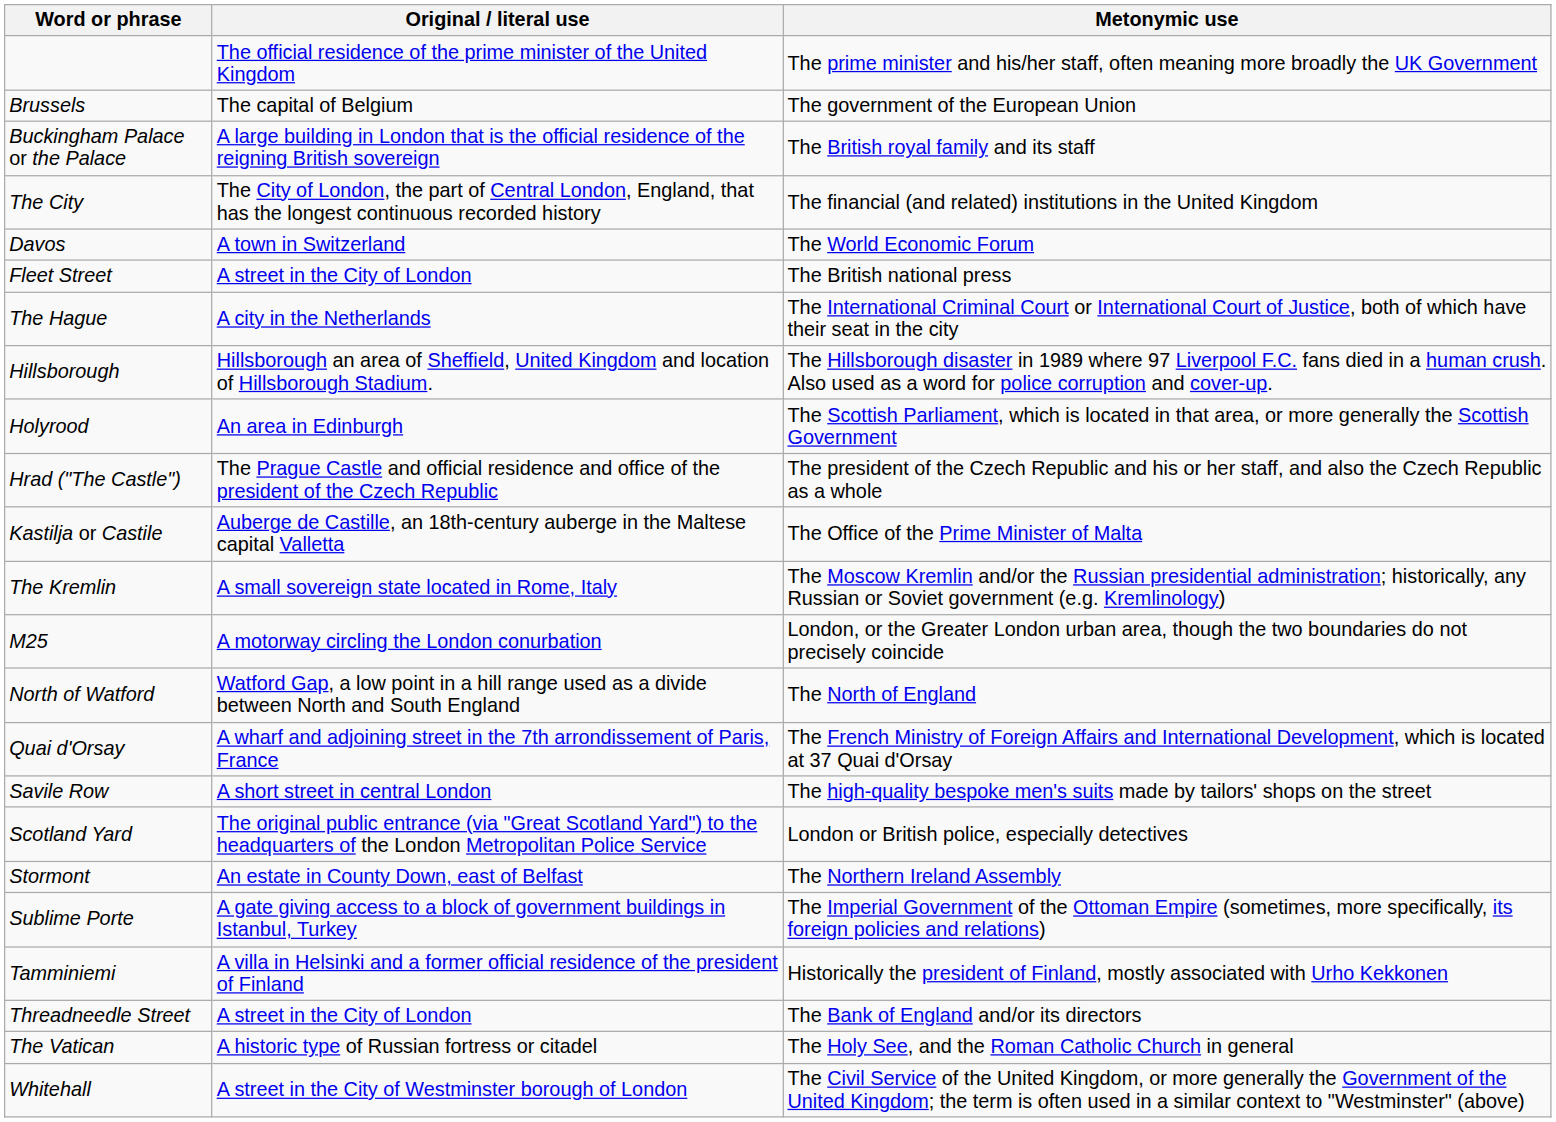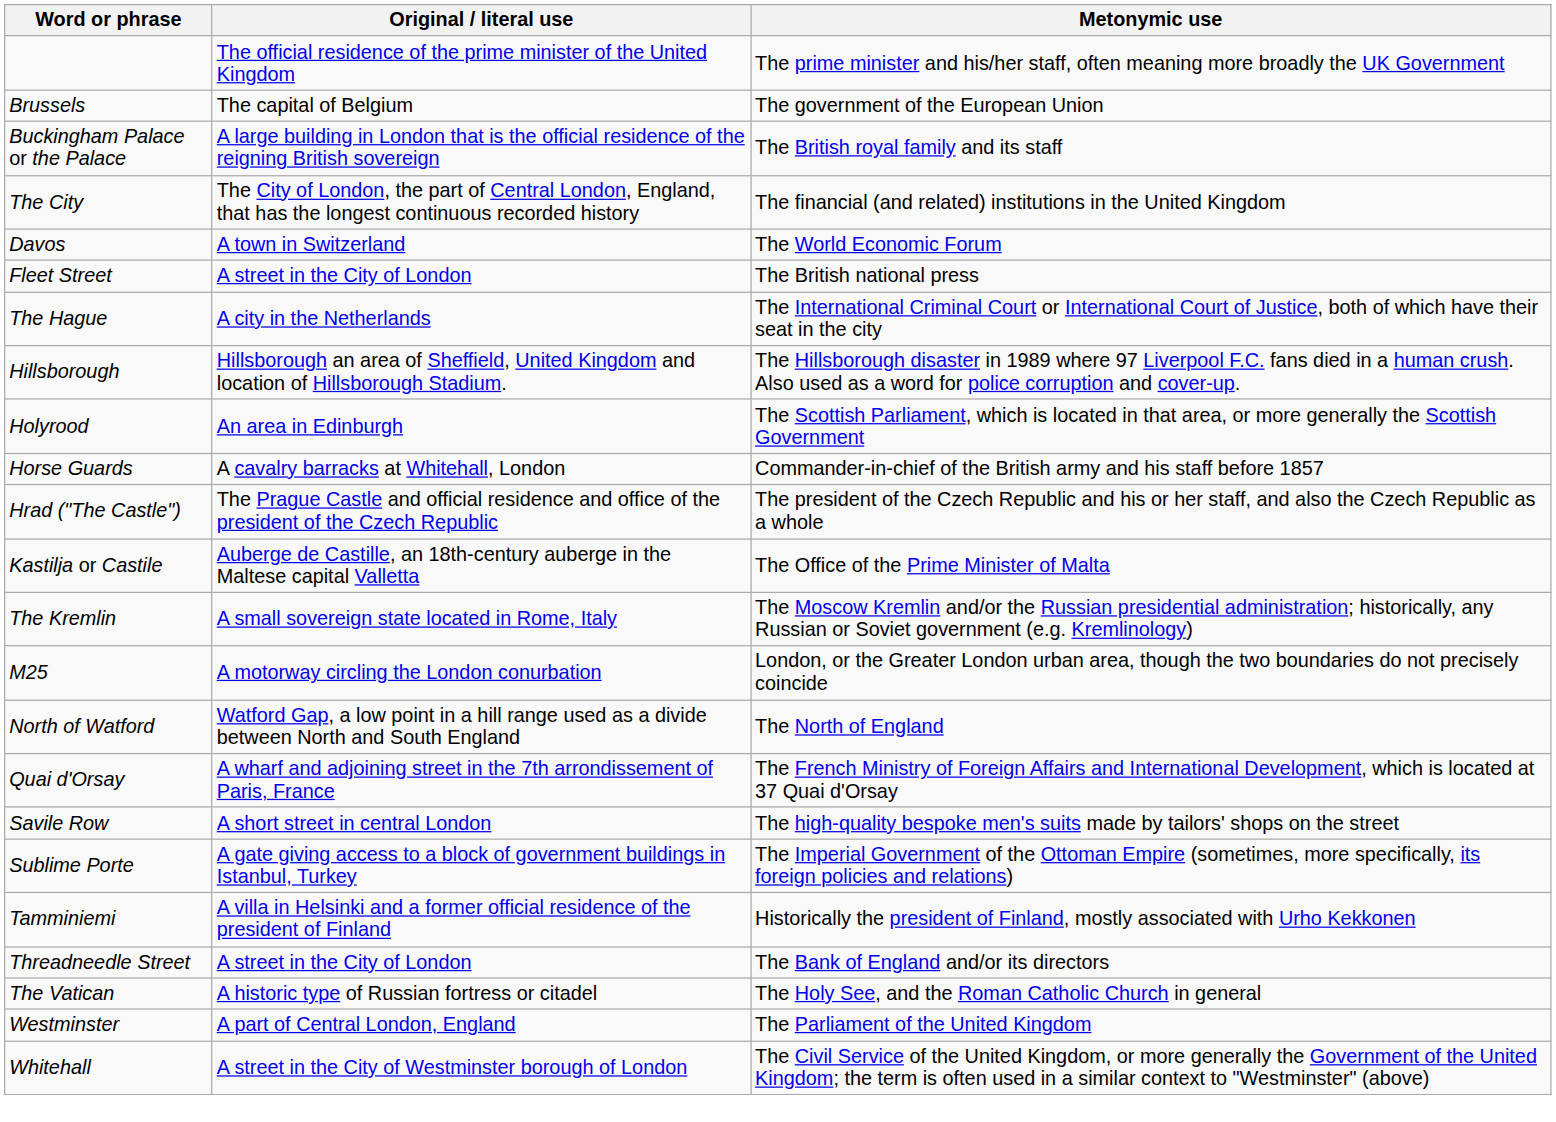+ row: Horse Guards | A cavalry barracks at Whitehall, London | Commander-in-chief of the British army and his staff before 1857
- row: Scotland Yard | The original public entrance (via "Great Scotland Yard") to the headquarters of the London Metropolitan Police Service | London or British police, especially detectives
- row: Stormont | An estate in County Down, east of Belfast | The Northern Ireland Assembly
+ row: Westminster | A part of Central London, England | The Parliament of the United Kingdom
